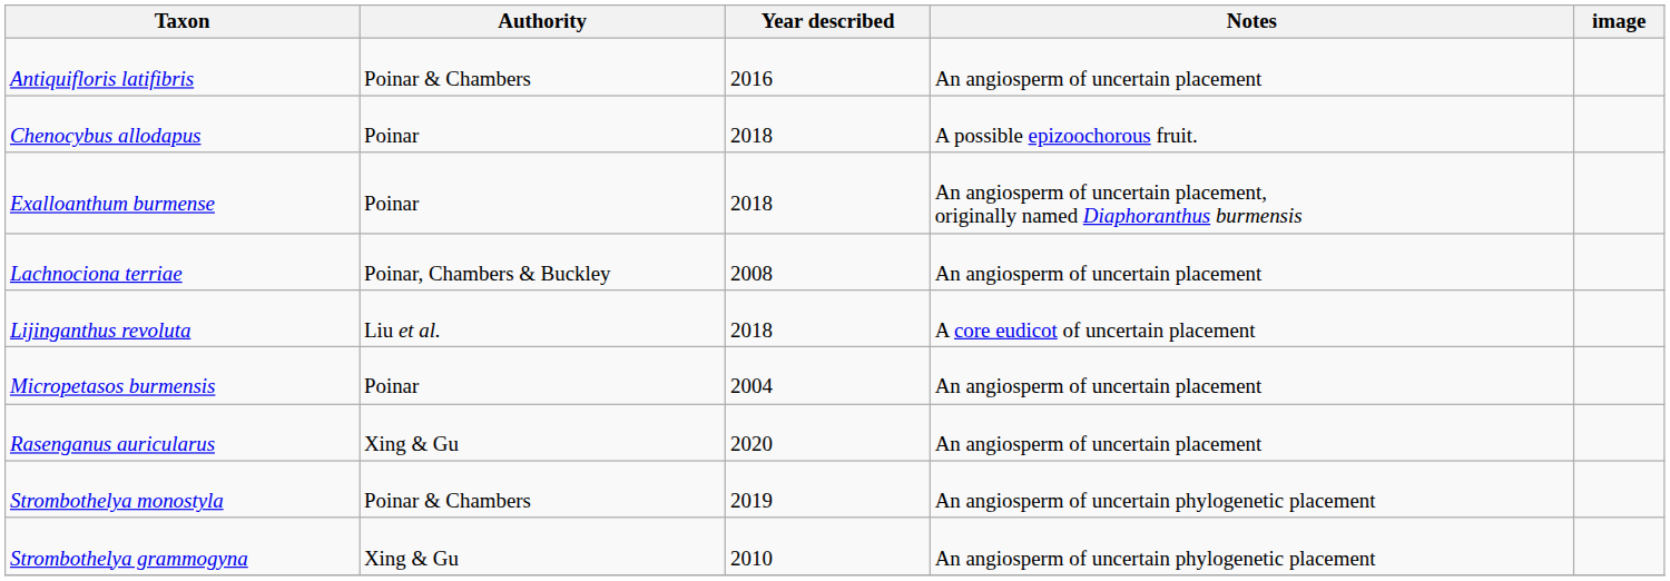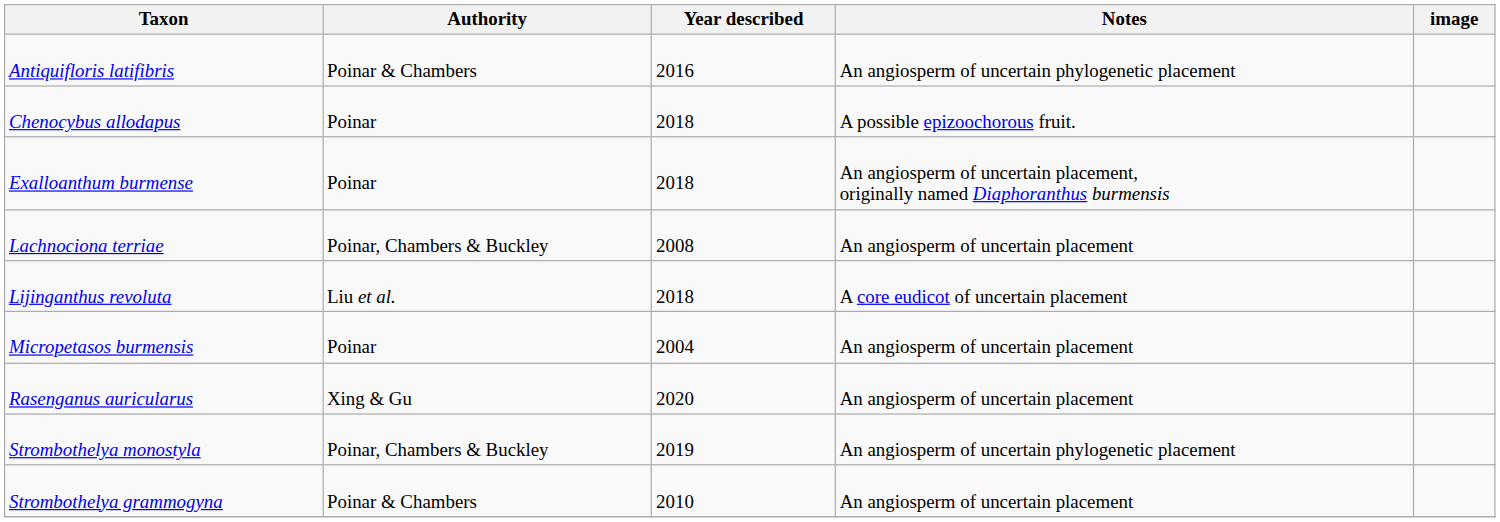Antiquifloris latifibris | Notes: An angiosperm of uncertain placement -> An angiosperm of uncertain phylogenetic placement
Strombothelya monostyla | Authority: Poinar & Chambers -> Poinar, Chambers & Buckley
Strombothelya grammogyna | Authority: Xing & Gu -> Poinar & Chambers
Strombothelya grammogyna | Notes: An angiosperm of uncertain phylogenetic placement -> An angiosperm of uncertain placement
